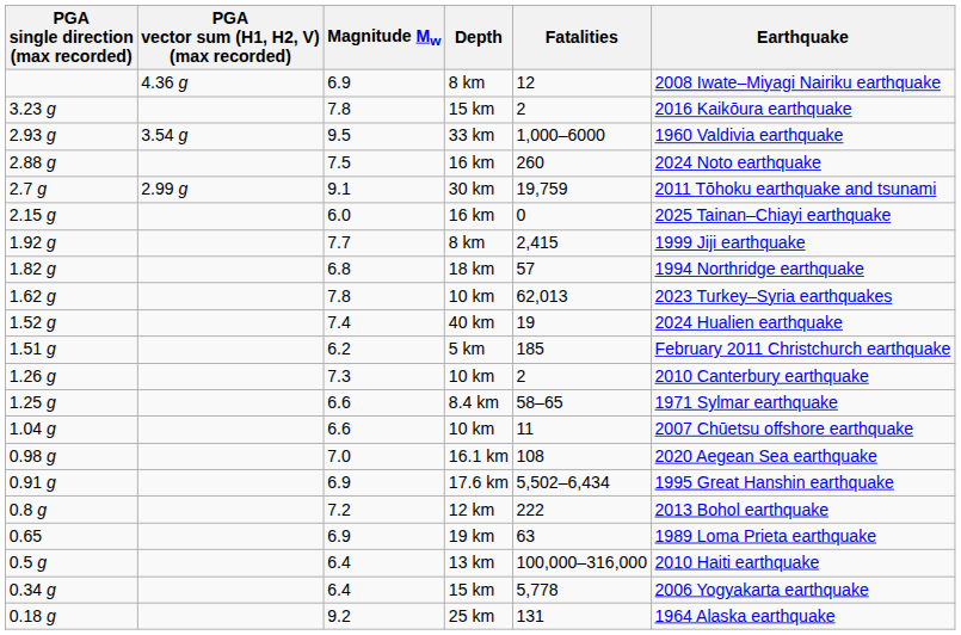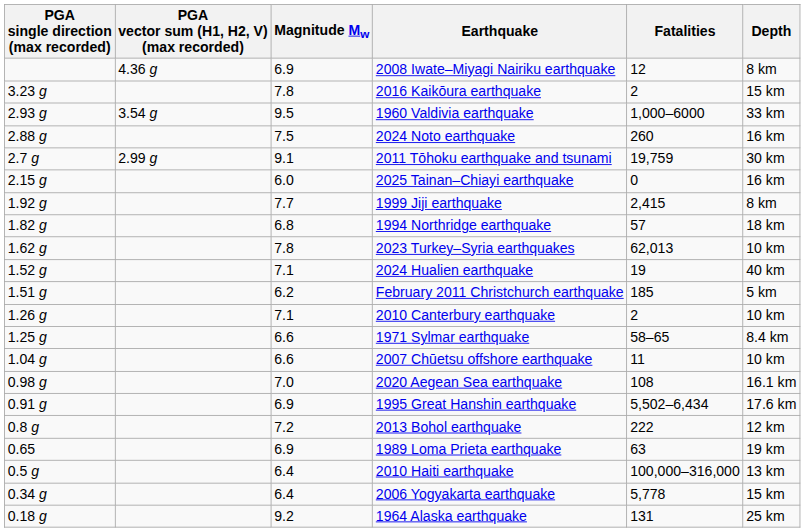columns swapped: Depth <-> Earthquake
1.52 g | Magnitude Mw: 7.4 -> 7.1
1.26 g | Magnitude Mw: 7.3 -> 7.1
